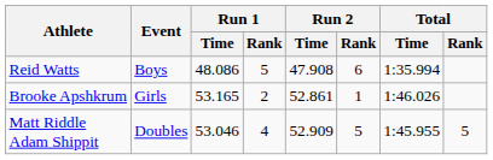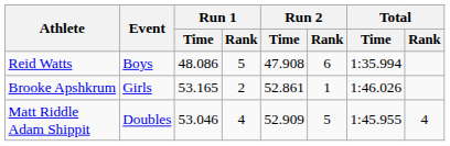Matt Riddle Adam Shippit | Total / Rank: 5 -> 4
